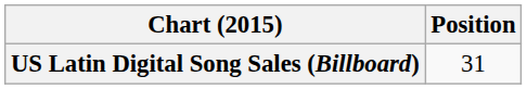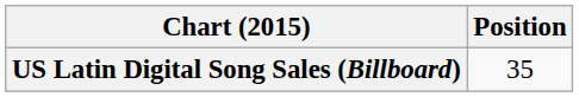US Latin Digital Song Sales (Billboard) | Position: 31 -> 35
